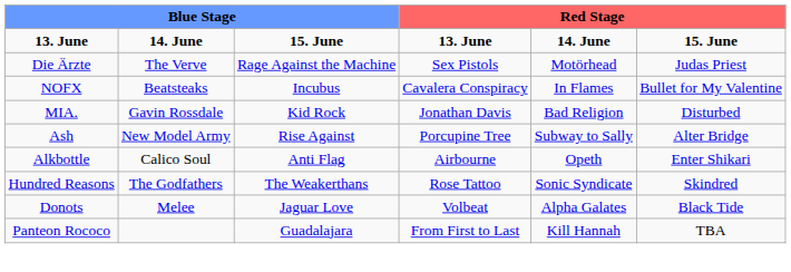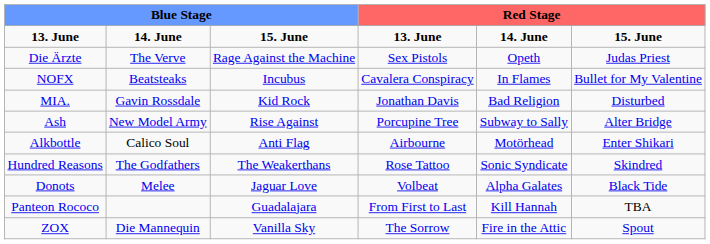Die Ärzte | column 5: Motörhead -> Opeth
Alkbottle | column 5: Opeth -> Motörhead
+ row: ZOX | Die Mannequin | Vanilla Sky | The Sorrow | Fire in the Attic | Spout
